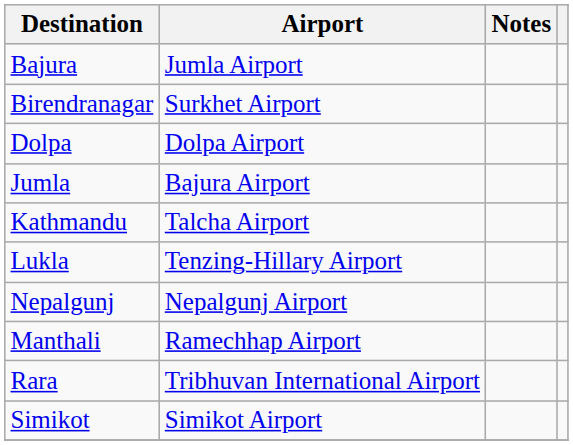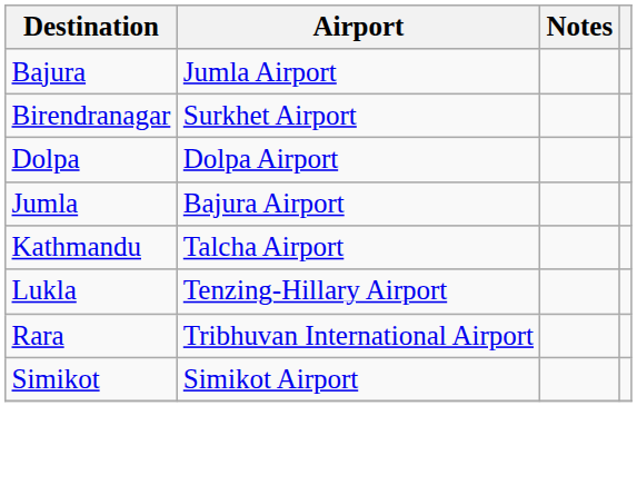- row: Nepalgunj | Nepalgunj Airport
- row: Manthali | Ramechhap Airport
